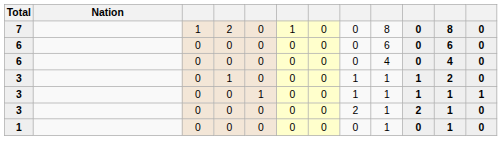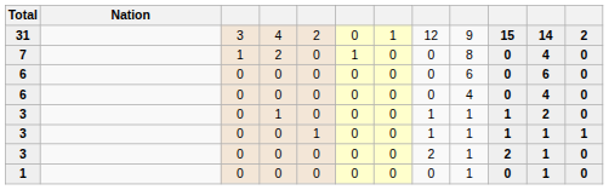+ row: 31 | 3 | 4 | 2 | 0 | 1 | 12 | 9 | 15 | 14 | 2
7 | column 11: 8 -> 4
